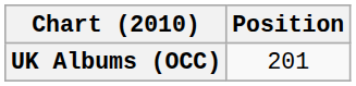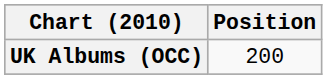UK Albums (OCC) | Position: 201 -> 200
